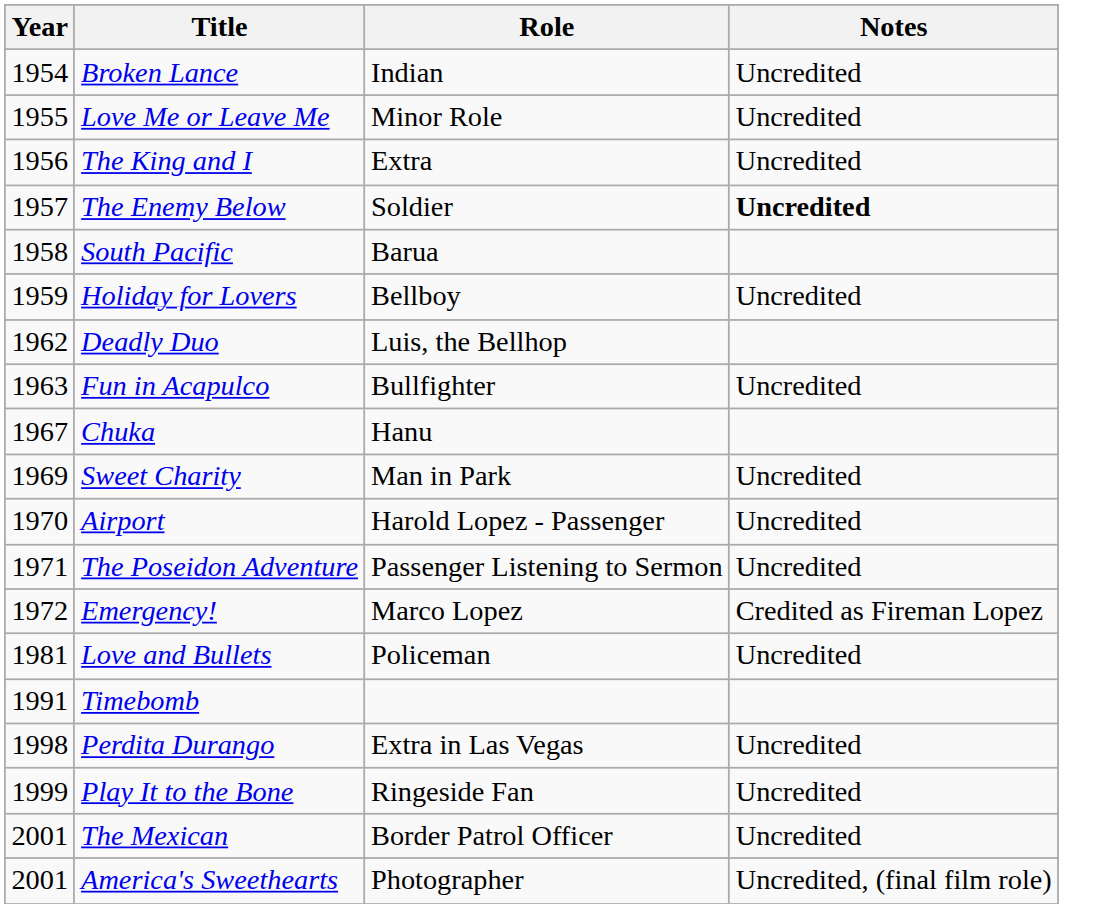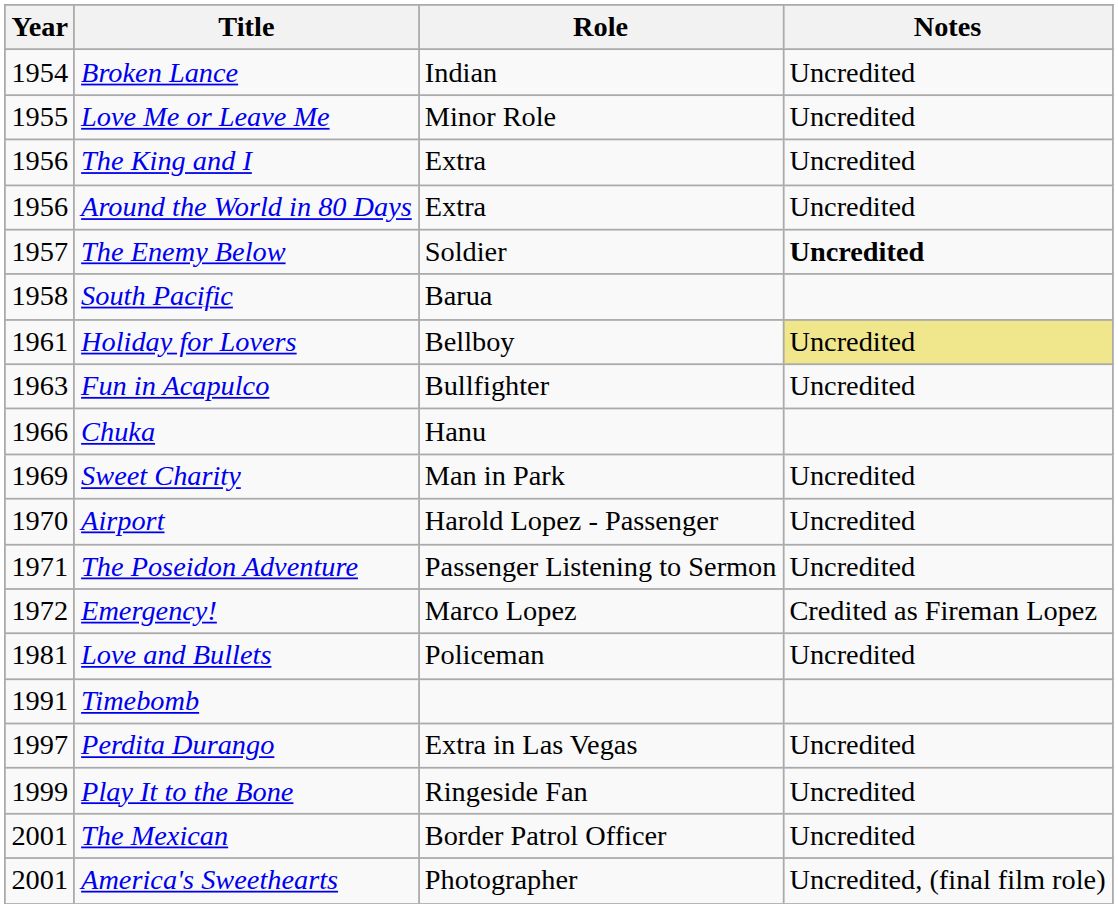+ row: 1956 | Around the World in 80 Days | Extra | Uncredited
Holiday for Lovers | Year: 1959 -> 1961
Holiday for Lovers | Notes: no background -> khaki background
- row: 1962 | Deadly Duo | Luis, the Bellhop
Chuka | Year: 1967 -> 1966
Perdita Durango | Year: 1998 -> 1997
